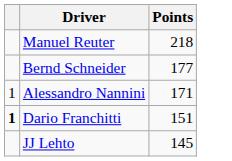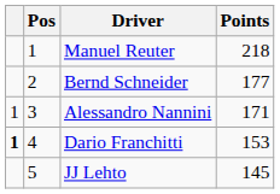+ column: Pos | 1 | 2 | 3 | 4 | 5
Dario Franchitti | Points: 151 -> 153
